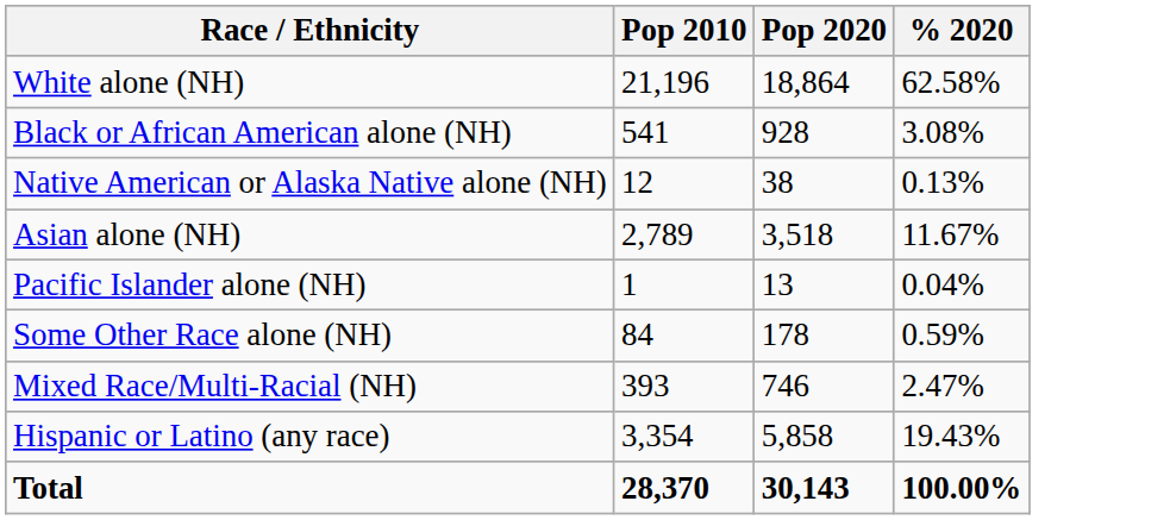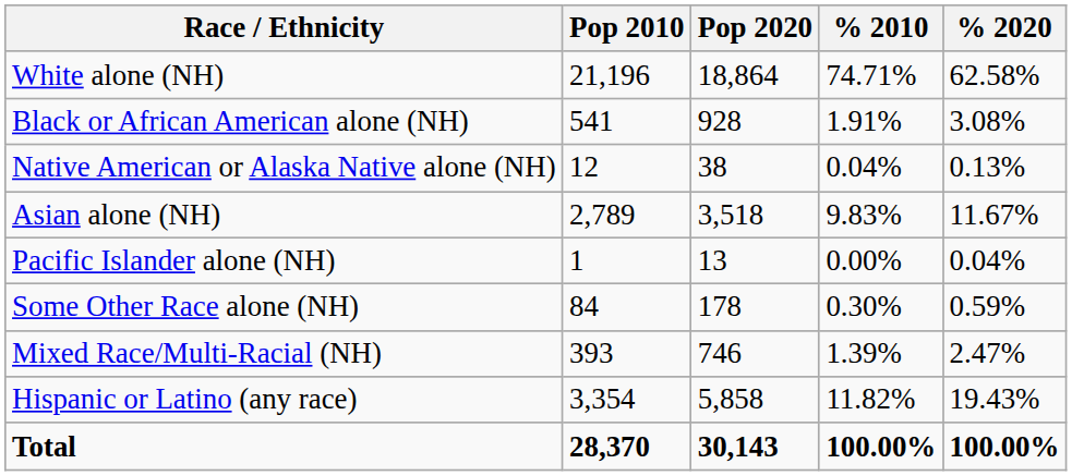+ column: % 2010 | 74.71% | 1.91% | 0.04% | 9.83% | 0.00% | 0.30% | 1.39% | 11.82% | 100.00%
